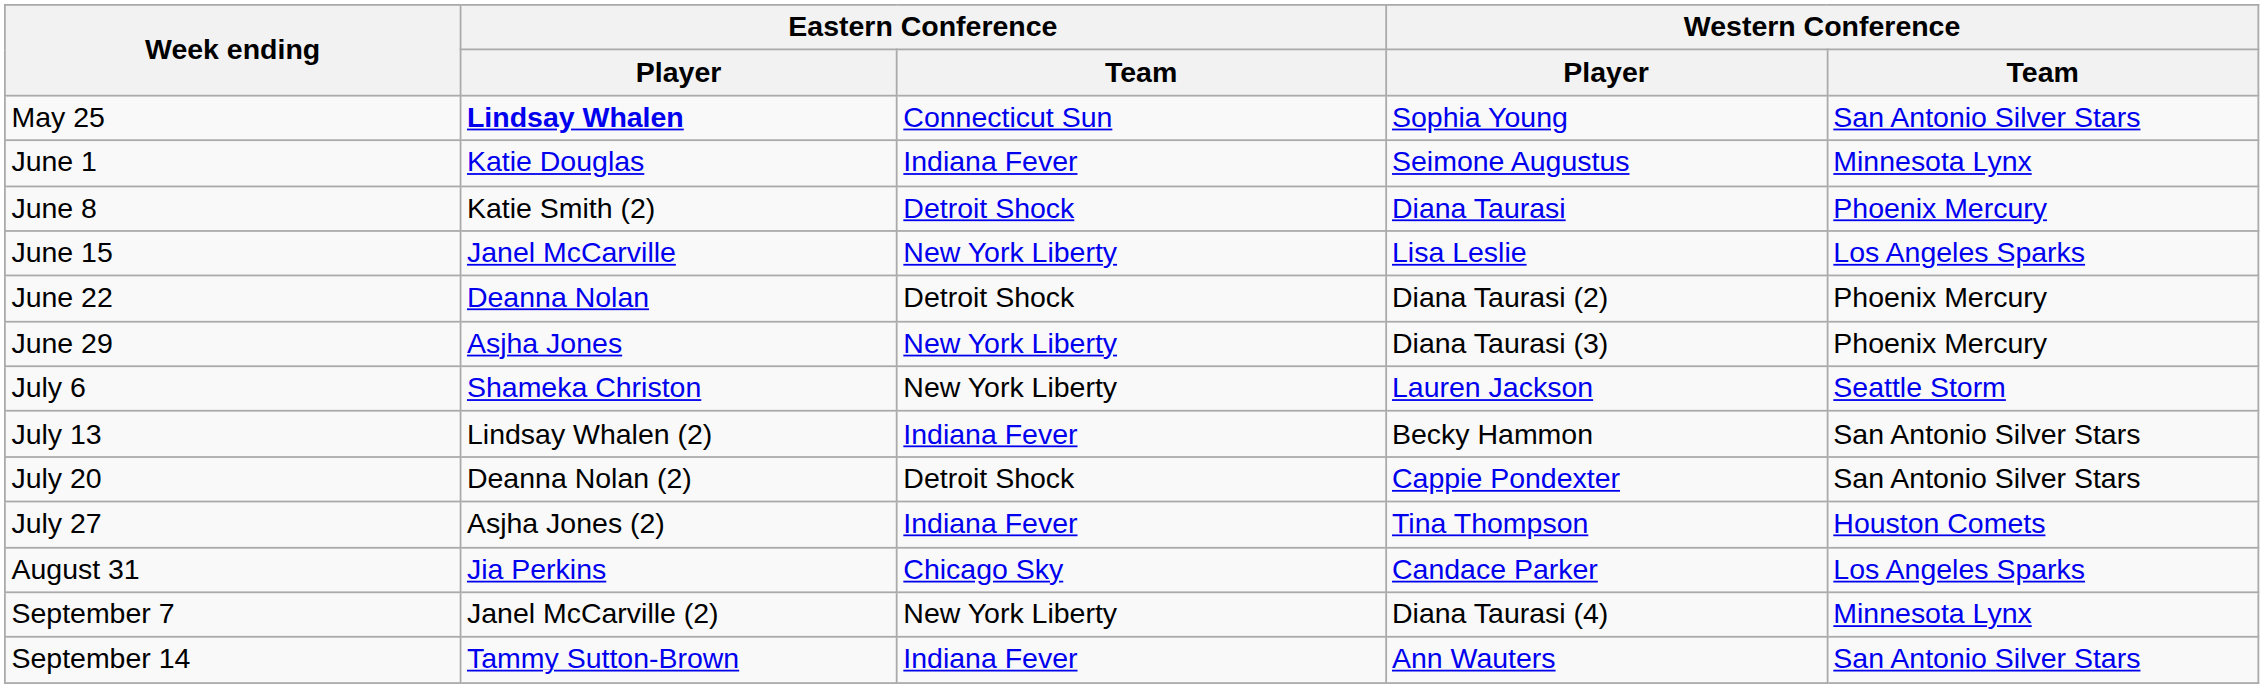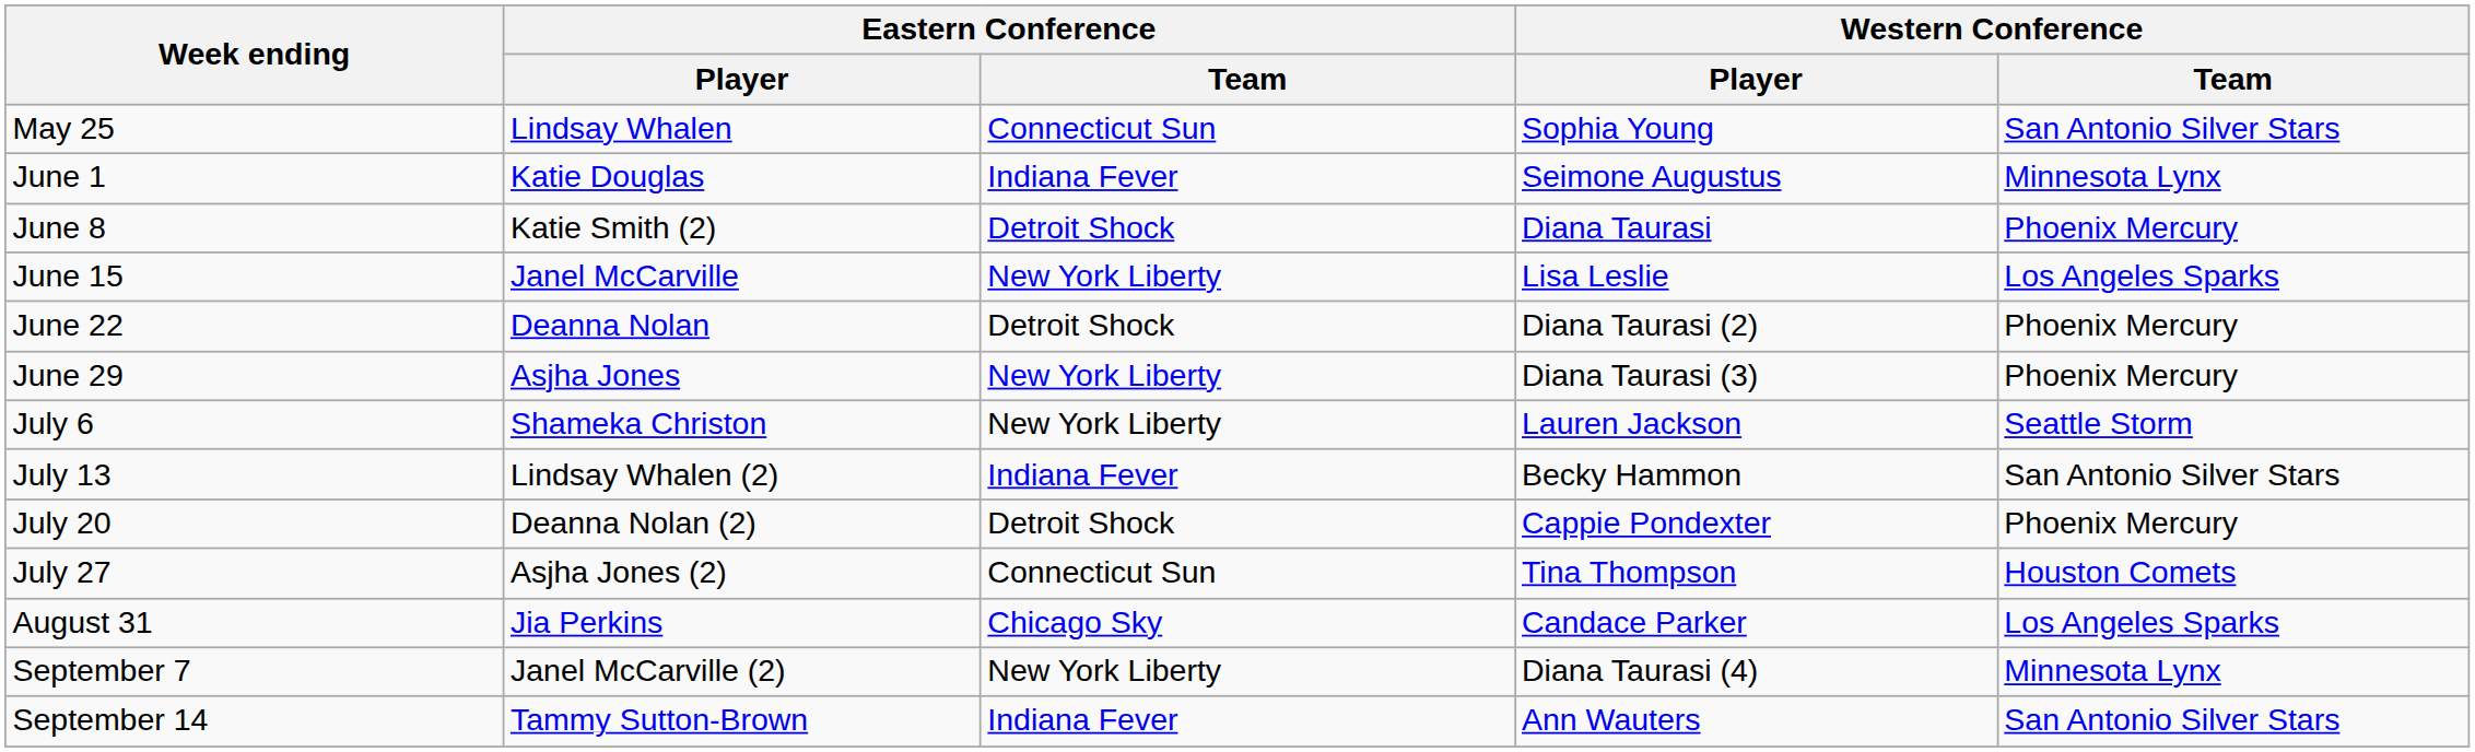May 25 | Eastern Conference / Player: bold -> normal
July 20 | Western Conference / Team: San Antonio Silver Stars -> Phoenix Mercury
July 27 | Eastern Conference / Team: Indiana Fever -> Connecticut Sun
